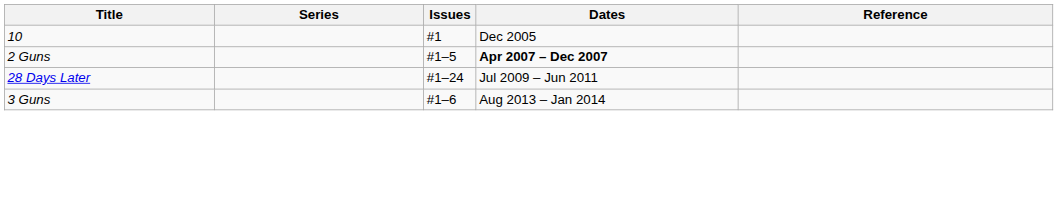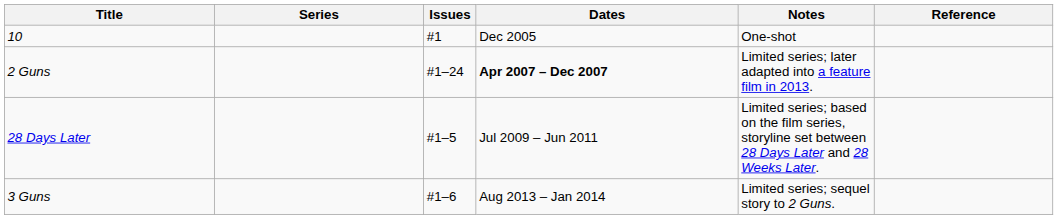+ column: Notes | One-shot | Limited series; later adapted into a feature film in 2013. | Limited series; based on the film series, storyline set between 28 Days Later and 28 Weeks Later. | Limited series; sequel story to 2 Guns.
2 Guns | Issues: #1–5 -> #1–24
28 Days Later | Issues: #1–24 -> #1–5
